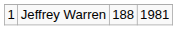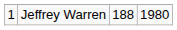Jeffrey Warren | column 4: 1981 -> 1980
